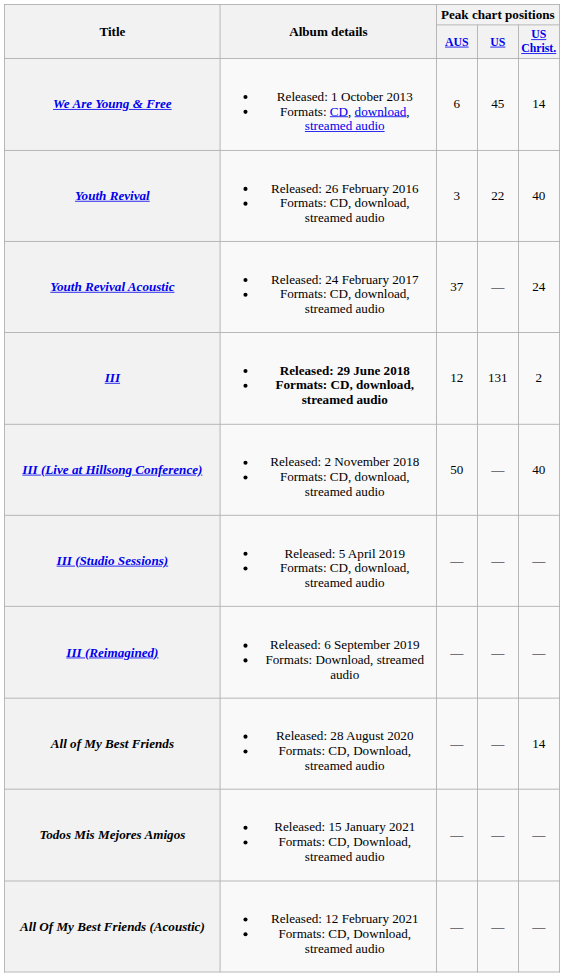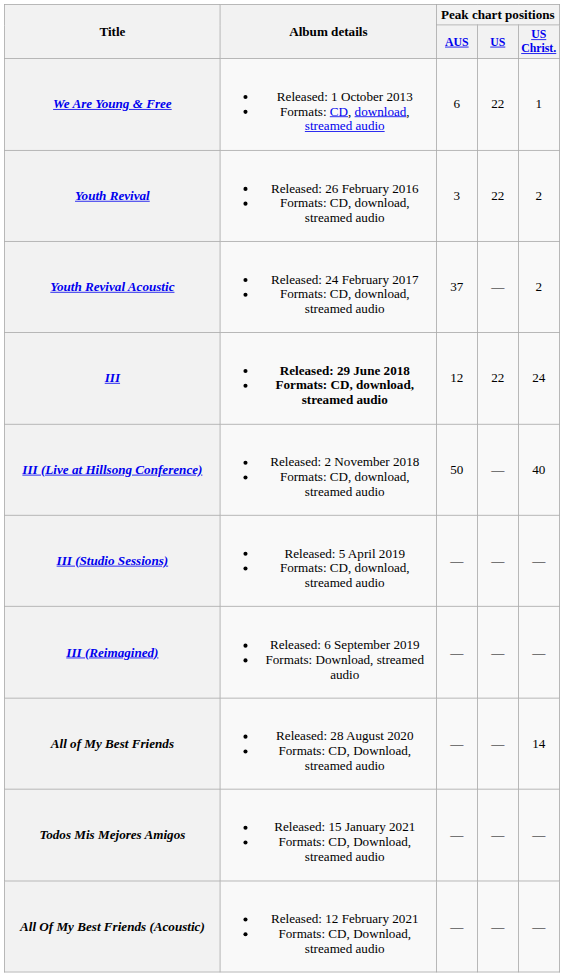We Are Young & Free | Peak chart positions / US: 45 -> 22
We Are Young & Free | Peak chart positions / US Christ.: 14 -> 1
Youth Revival | Peak chart positions / US Christ.: 40 -> 2
Youth Revival Acoustic | Peak chart positions / US Christ.: 24 -> 2
III | Peak chart positions / US: 131 -> 22
III | Peak chart positions / US Christ.: 2 -> 24
